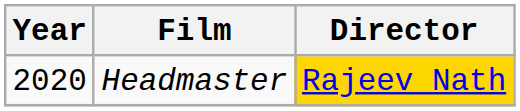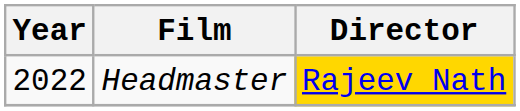Headmaster | Year: 2020 -> 2022
